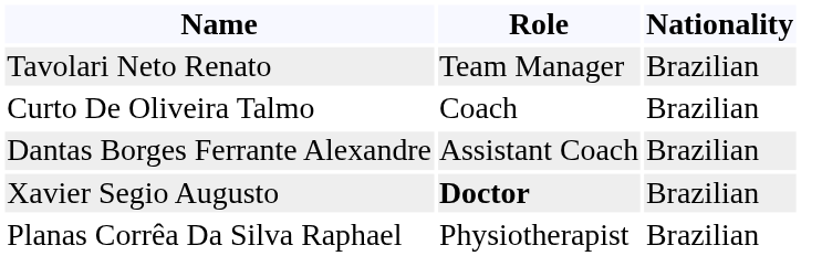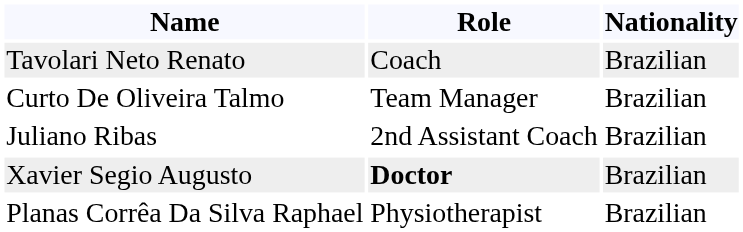Tavolari Neto Renato | Role: Team Manager -> Coach
Curto De Oliveira Talmo | Role: Coach -> Team Manager
- row: Dantas Borges Ferrante Alexandre | Assistant Coach | Brazilian
+ row: Juliano Ribas | 2nd Assistant Coach | Brazilian
